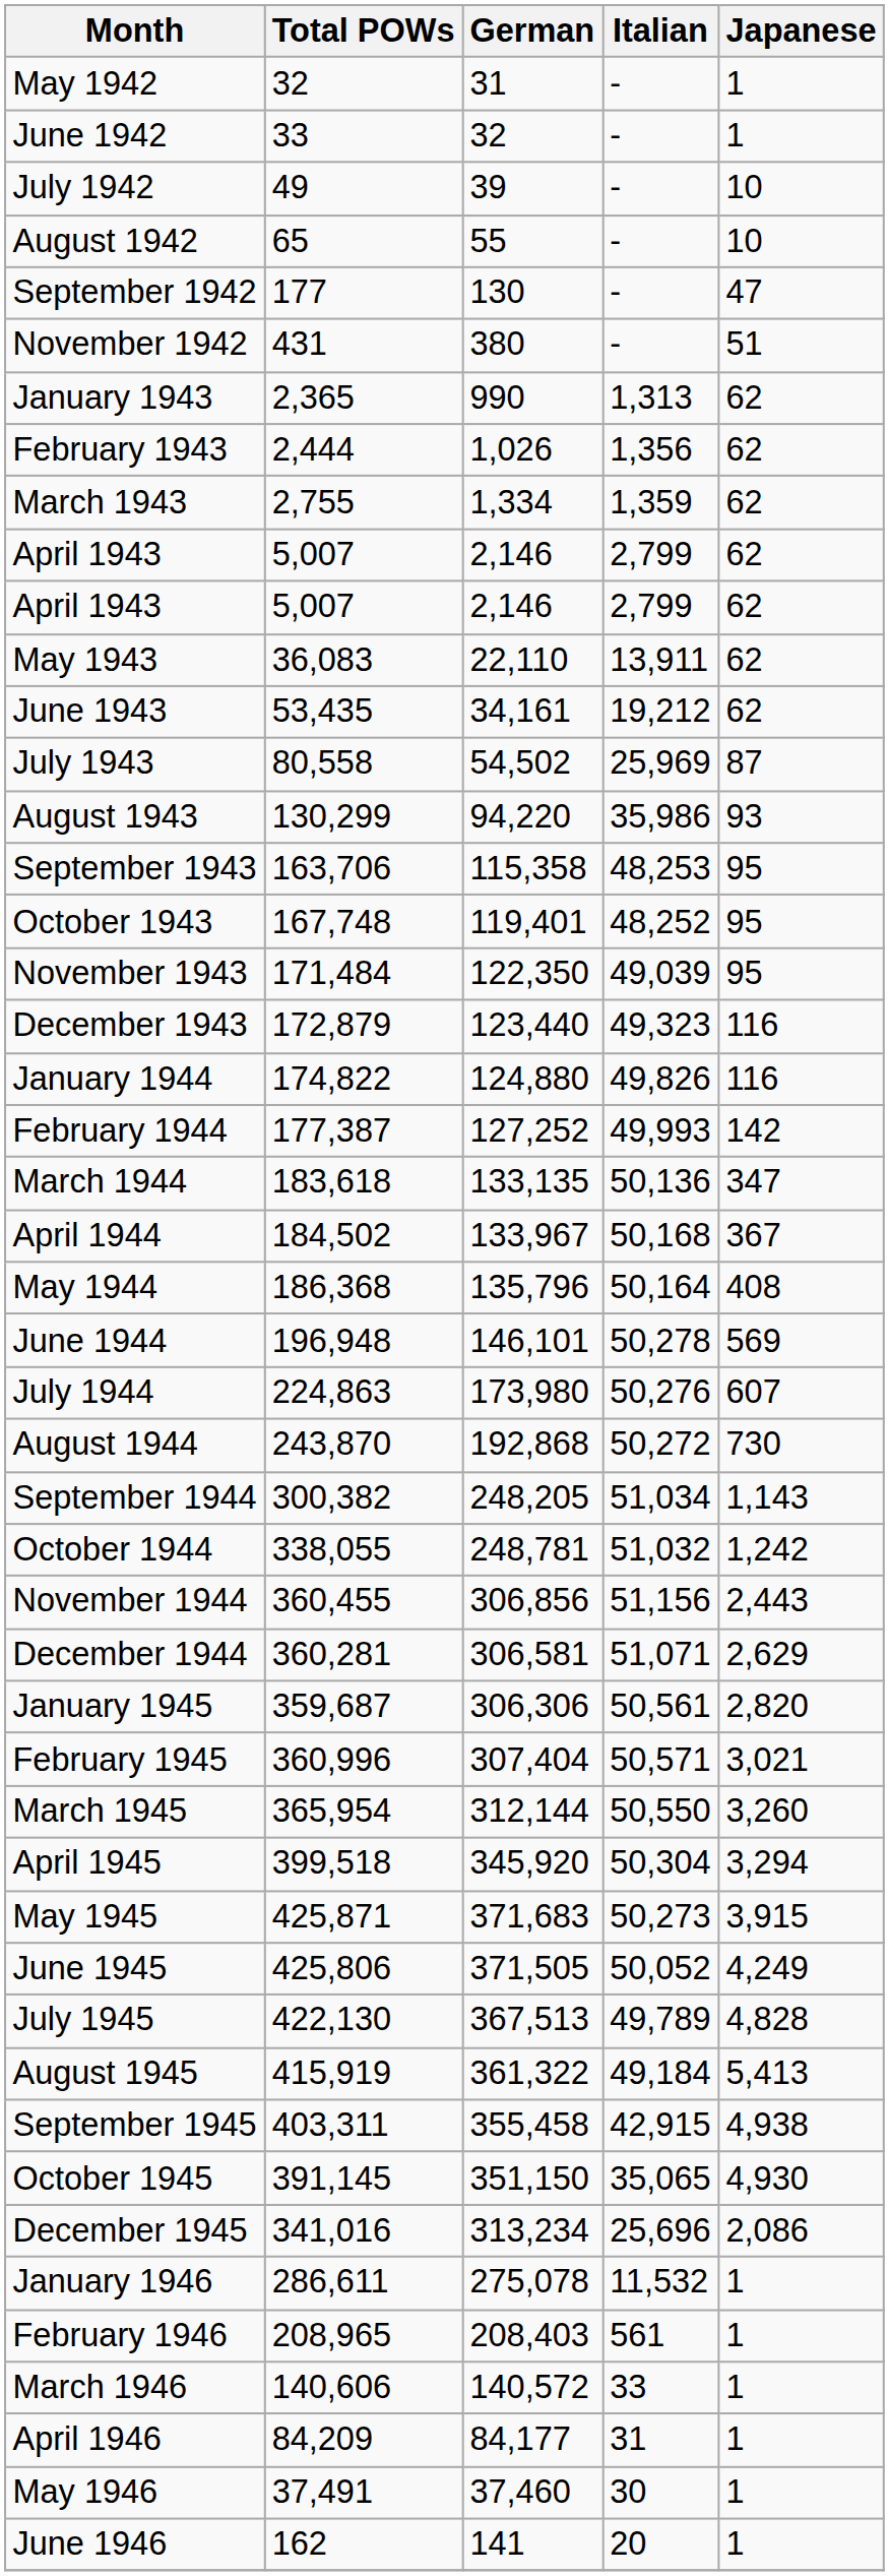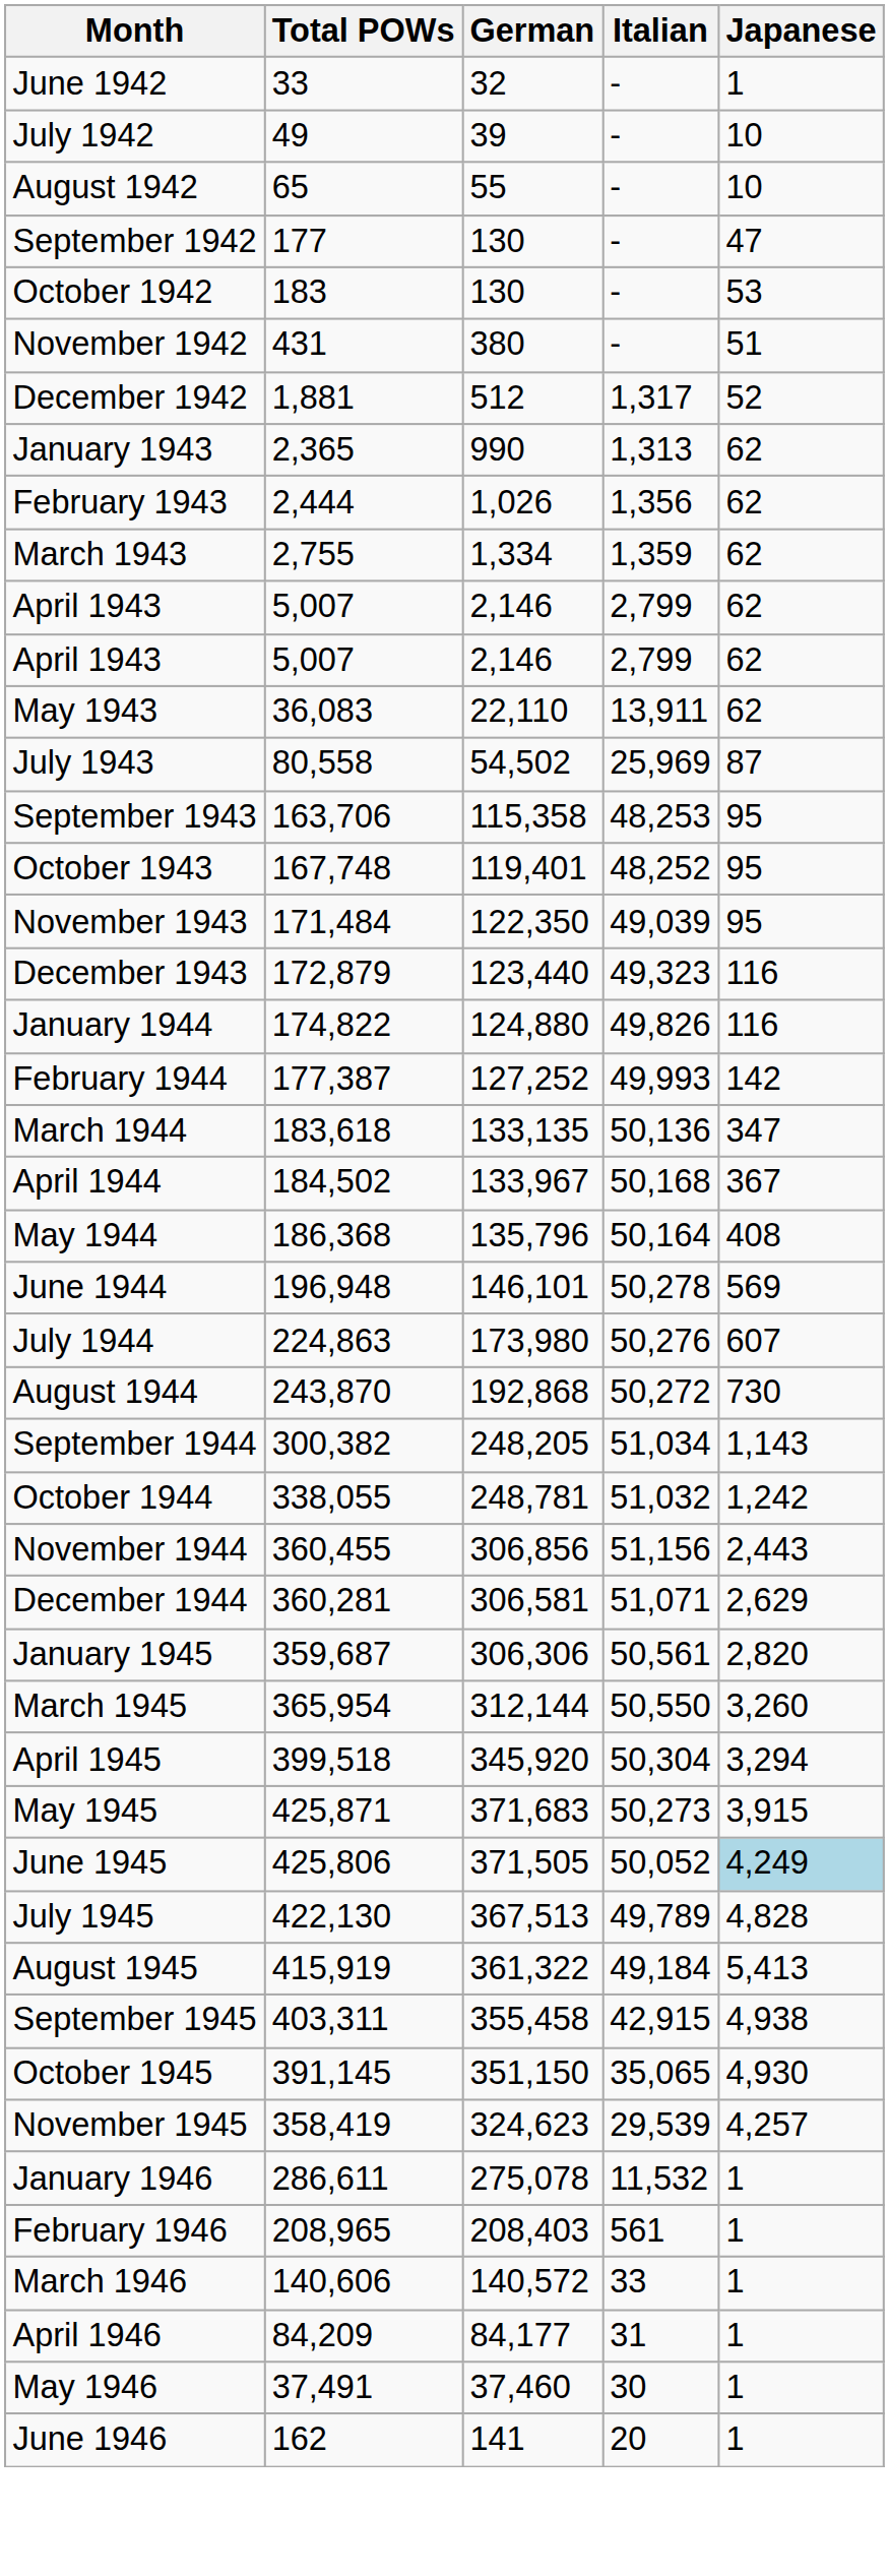- row: May 1942 | 32 | 31 | - | 1
+ row: October 1942 | 183 | 130 | - | 53
+ row: December 1942 | 1,881 | 512 | 1,317 | 52
- row: June 1943 | 53,435 | 34,161 | 19,212 | 62
- row: August 1943 | 130,299 | 94,220 | 35,986 | 93
- row: February 1945 | 360,996 | 307,404 | 50,571 | 3,021
June 1945 | Japanese: no background -> lightblue background
+ row: November 1945 | 358,419 | 324,623 | 29,539 | 4,257
- row: December 1945 | 341,016 | 313,234 | 25,696 | 2,086
